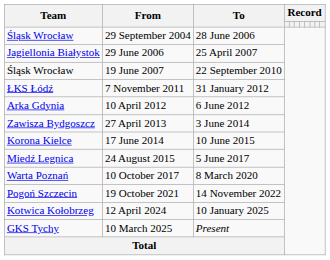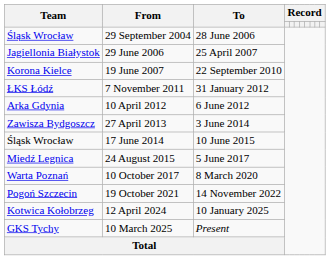19 June 2007 | Team: Śląsk Wrocław -> Korona Kielce
17 June 2014 | Team: Korona Kielce -> Śląsk Wrocław
